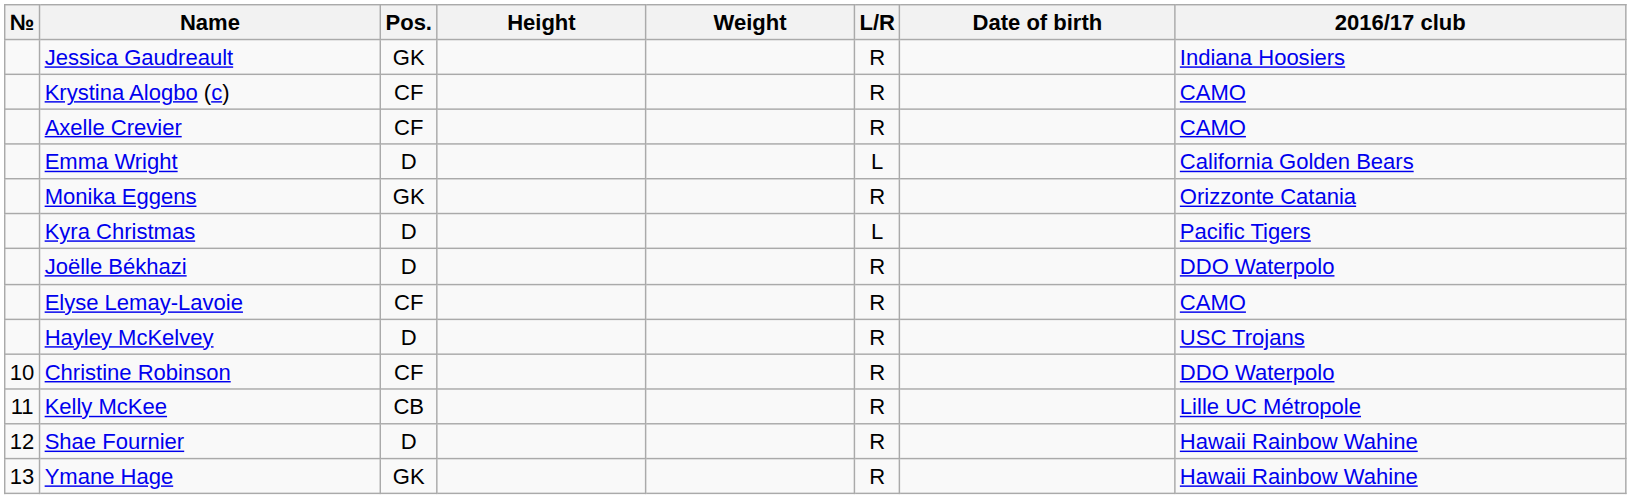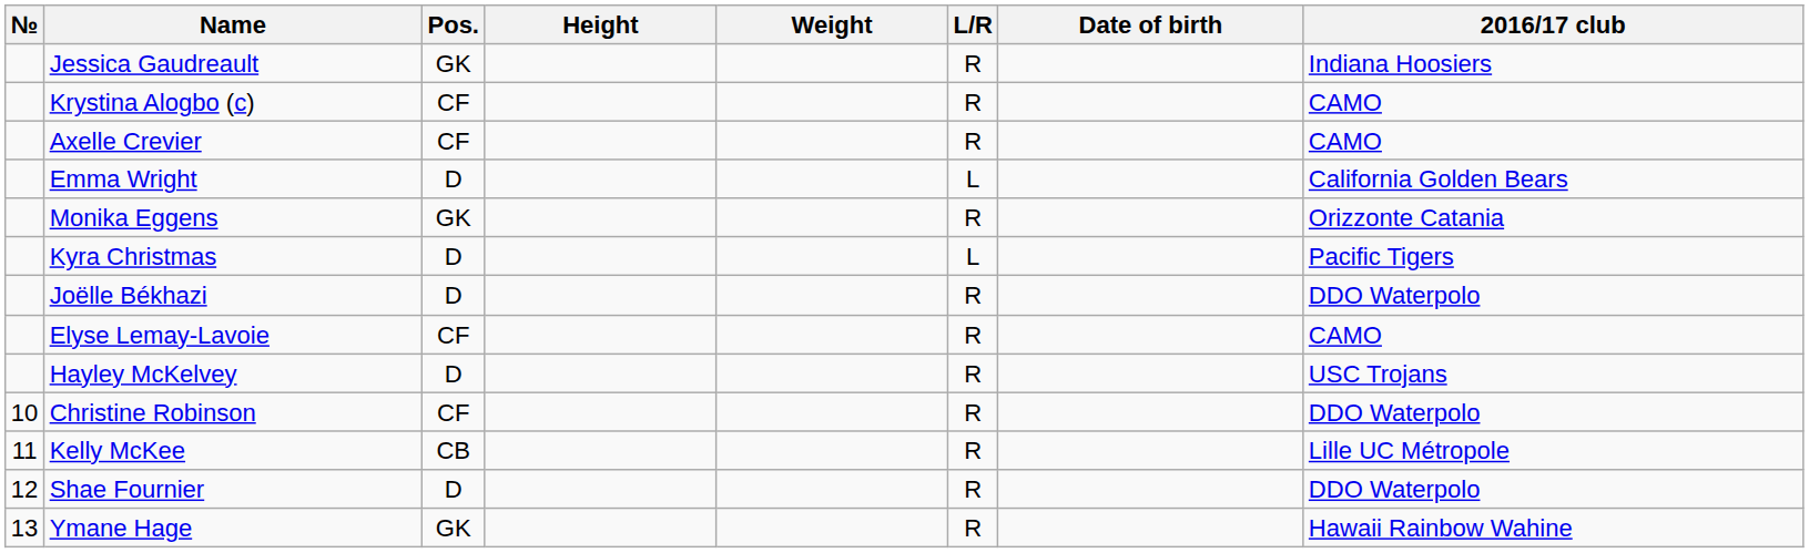Shae Fournier | 2016/17 club: Hawaii Rainbow Wahine -> DDO Waterpolo
